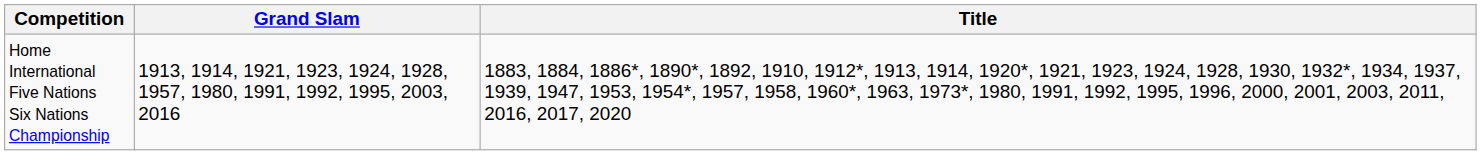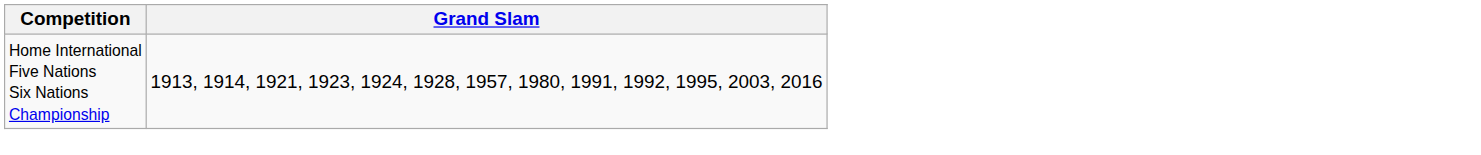- column: Title | 1883, 1884, 1886*, 1890*, 1892, 1910, 1912*, 1913, 1914, 1920*, 1921, 1923, 1924, 1928, 1930, 1932*, 1934, 1937, 1939, 1947, 1953, 1954*, 1957, 1958, 1960*, 1963, 1973*, 1980, 1991, 1992, 1995, 1996, 2000, 2001, 2003, 2011, 2016, 2017, 2020
